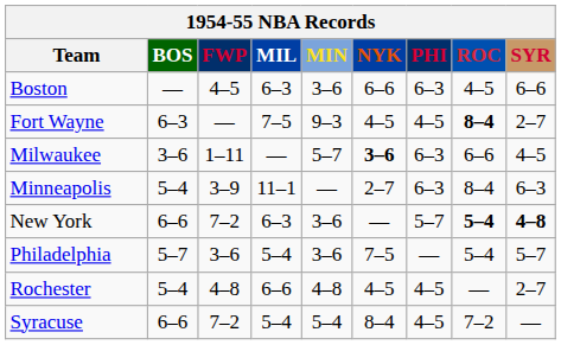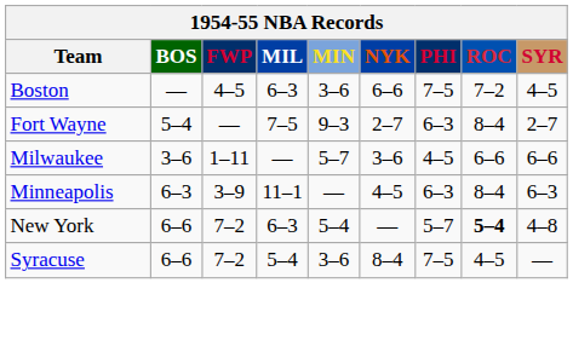Boston | PHI: 6–3 -> 7–5
Boston | ROC: 4–5 -> 7–2
Boston | SYR: 6–6 -> 4–5
Fort Wayne | BOS: 6–3 -> 5–4
Fort Wayne | NYK: 4–5 -> 2–7
Fort Wayne | PHI: 4–5 -> 6–3
Fort Wayne | ROC: bold -> normal
Milwaukee | NYK: bold -> normal
Milwaukee | PHI: 6–3 -> 4–5
Milwaukee | SYR: 4–5 -> 6–6
Minneapolis | BOS: 5–4 -> 6–3
Minneapolis | NYK: 2–7 -> 4–5
New York | MIN: 3–6 -> 5–4
New York | SYR: bold -> normal
- row: Philadelphia | 5–7 | 3–6 | 5–4 | 3–6 | 7–5 | — | 5–4 | 5–7
- row: Rochester | 5–4 | 4–8 | 6–6 | 4–8 | 4–5 | 4–5 | — | 2–7
Syracuse | MIN: 5–4 -> 3–6
Syracuse | PHI: 4–5 -> 7–5
Syracuse | ROC: 7–2 -> 4–5
